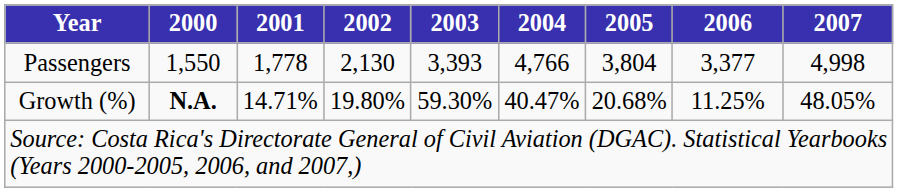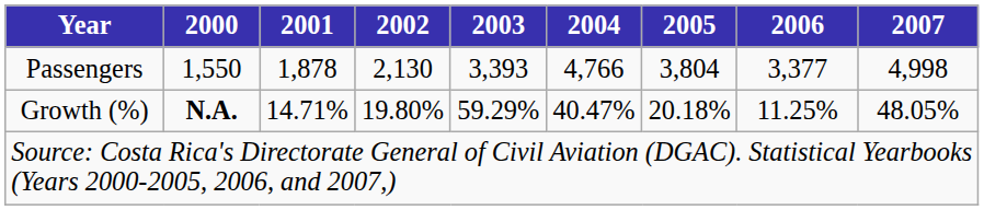Passengers | 2001: 1,778 -> 1,878
Growth (%) | 2003: 59.30% -> 59.29%
Growth (%) | 2005: 20.68% -> 20.18%
